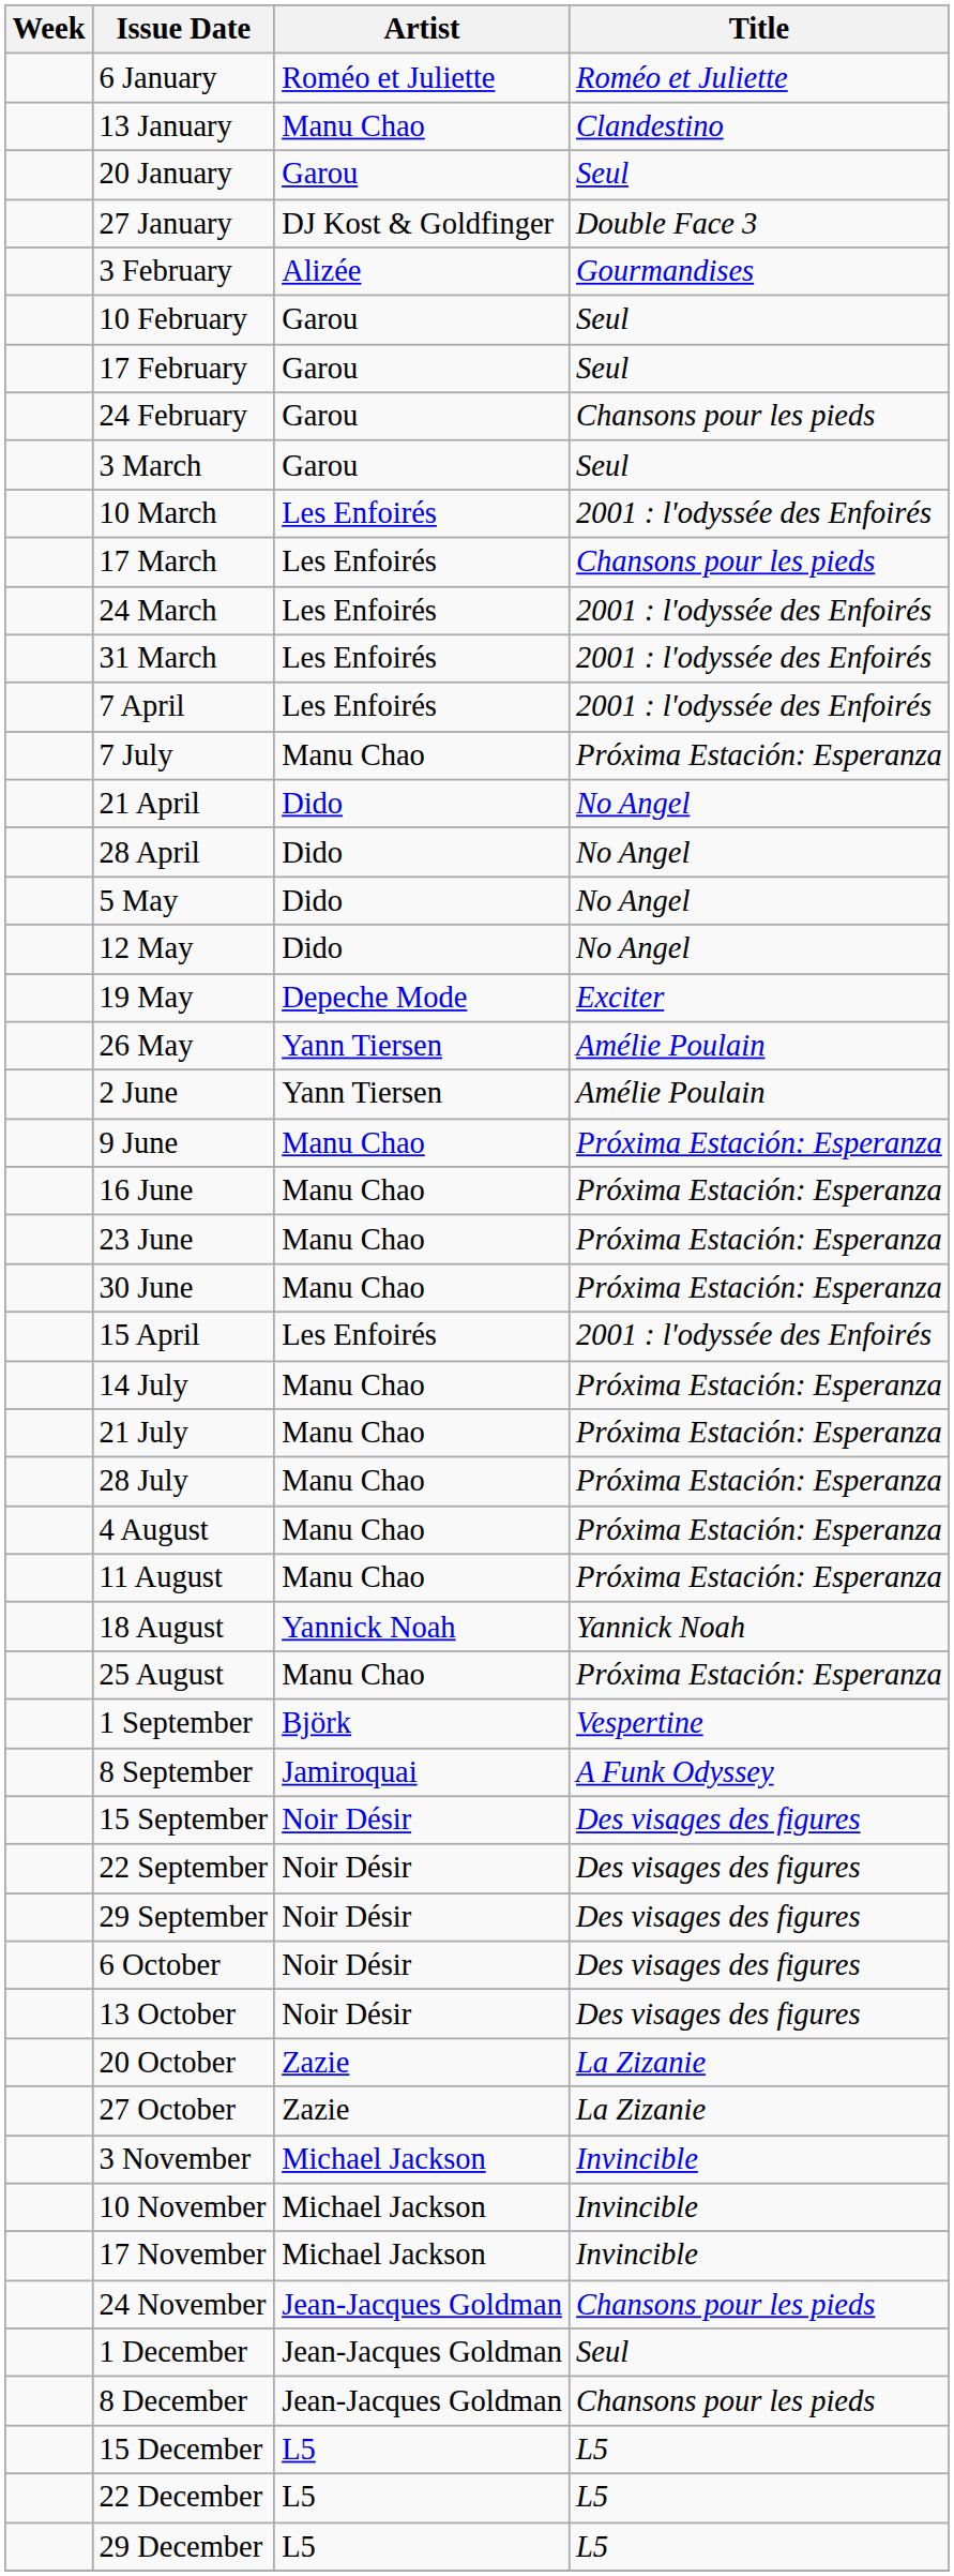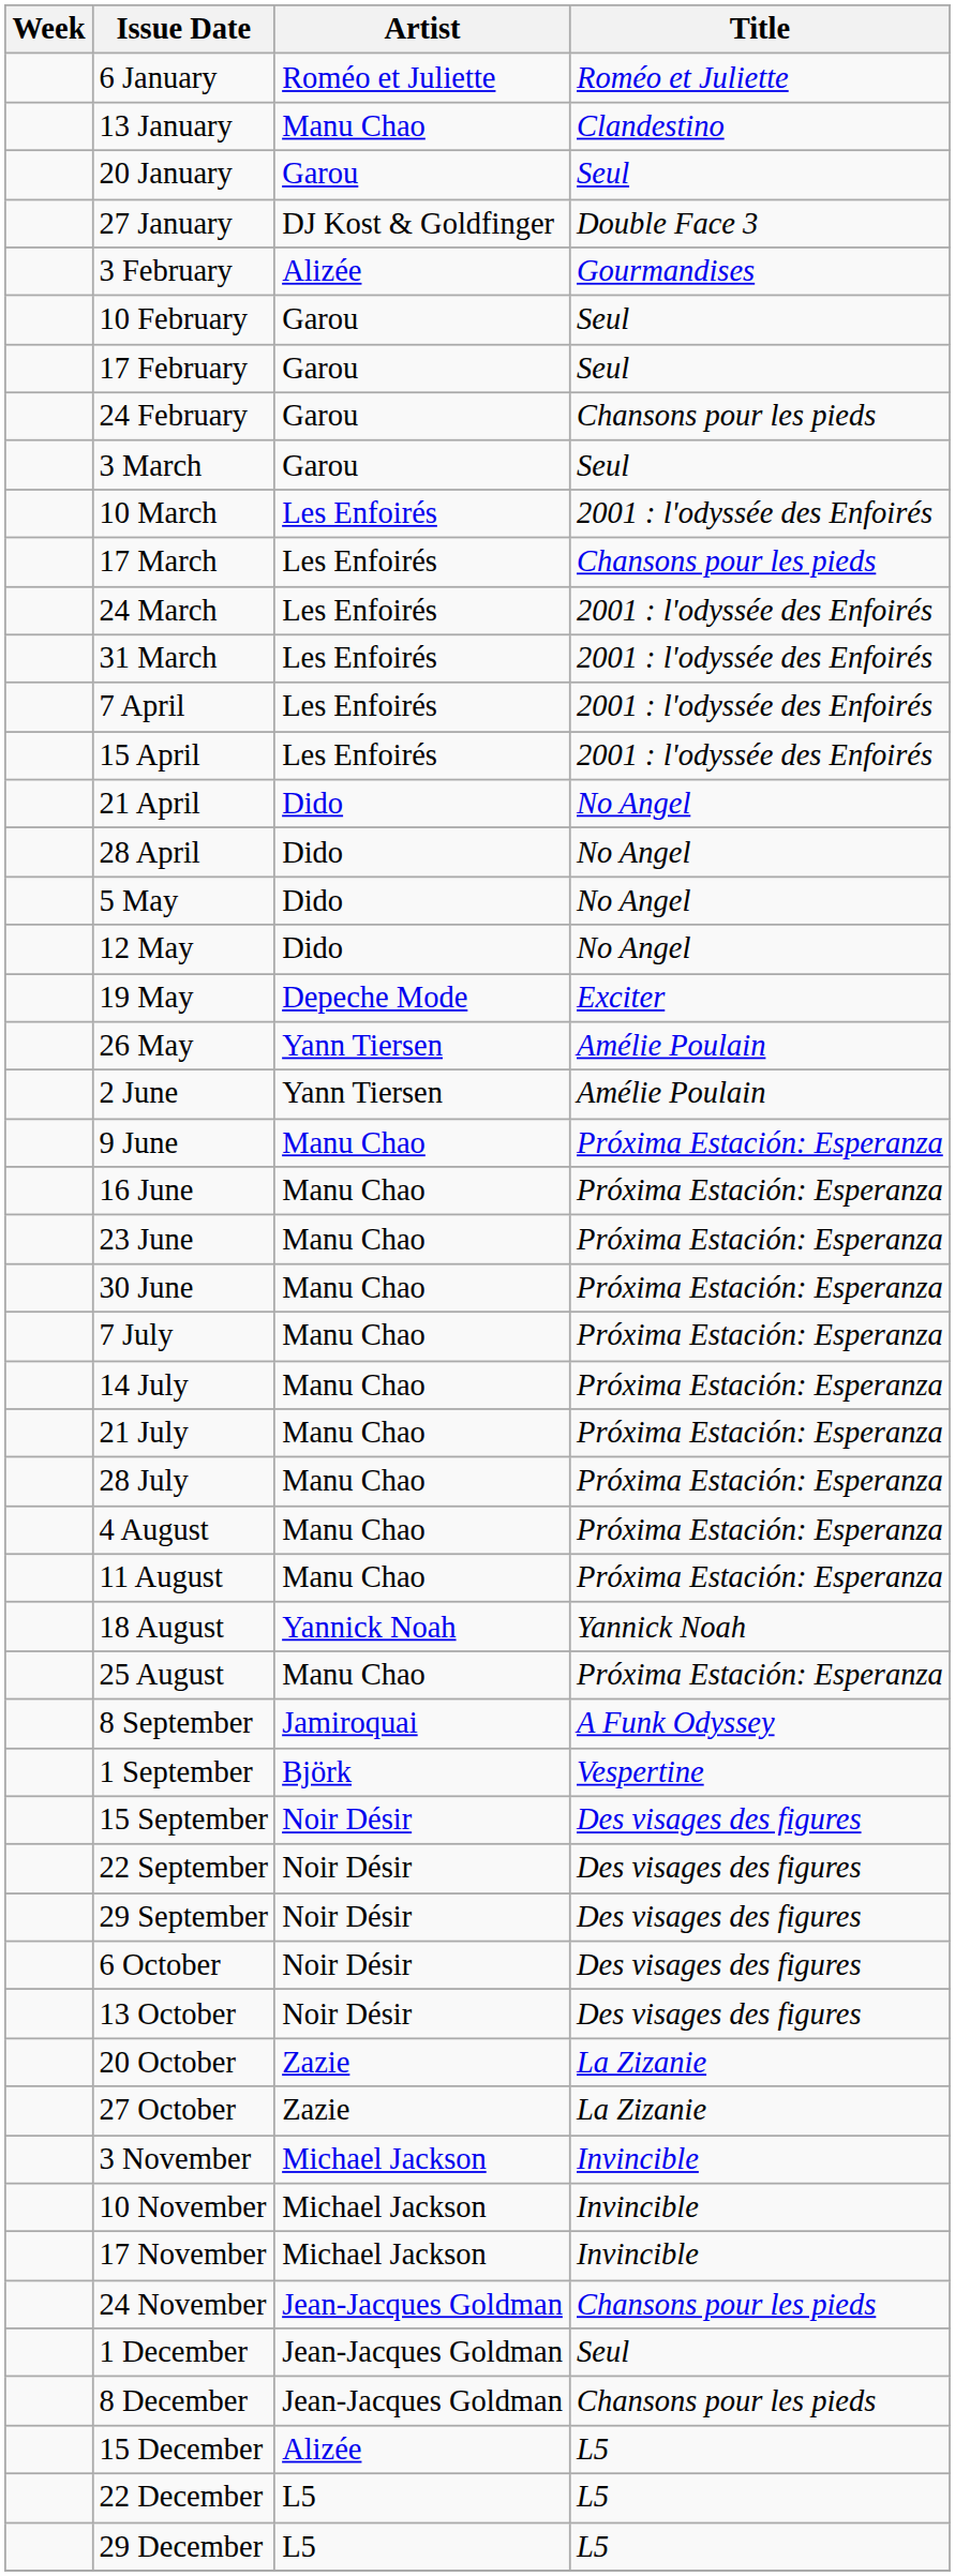rows swapped: 15 April <-> 7 July
rows swapped: 1 September <-> 8 September
15 December | Artist: L5 -> Alizée
